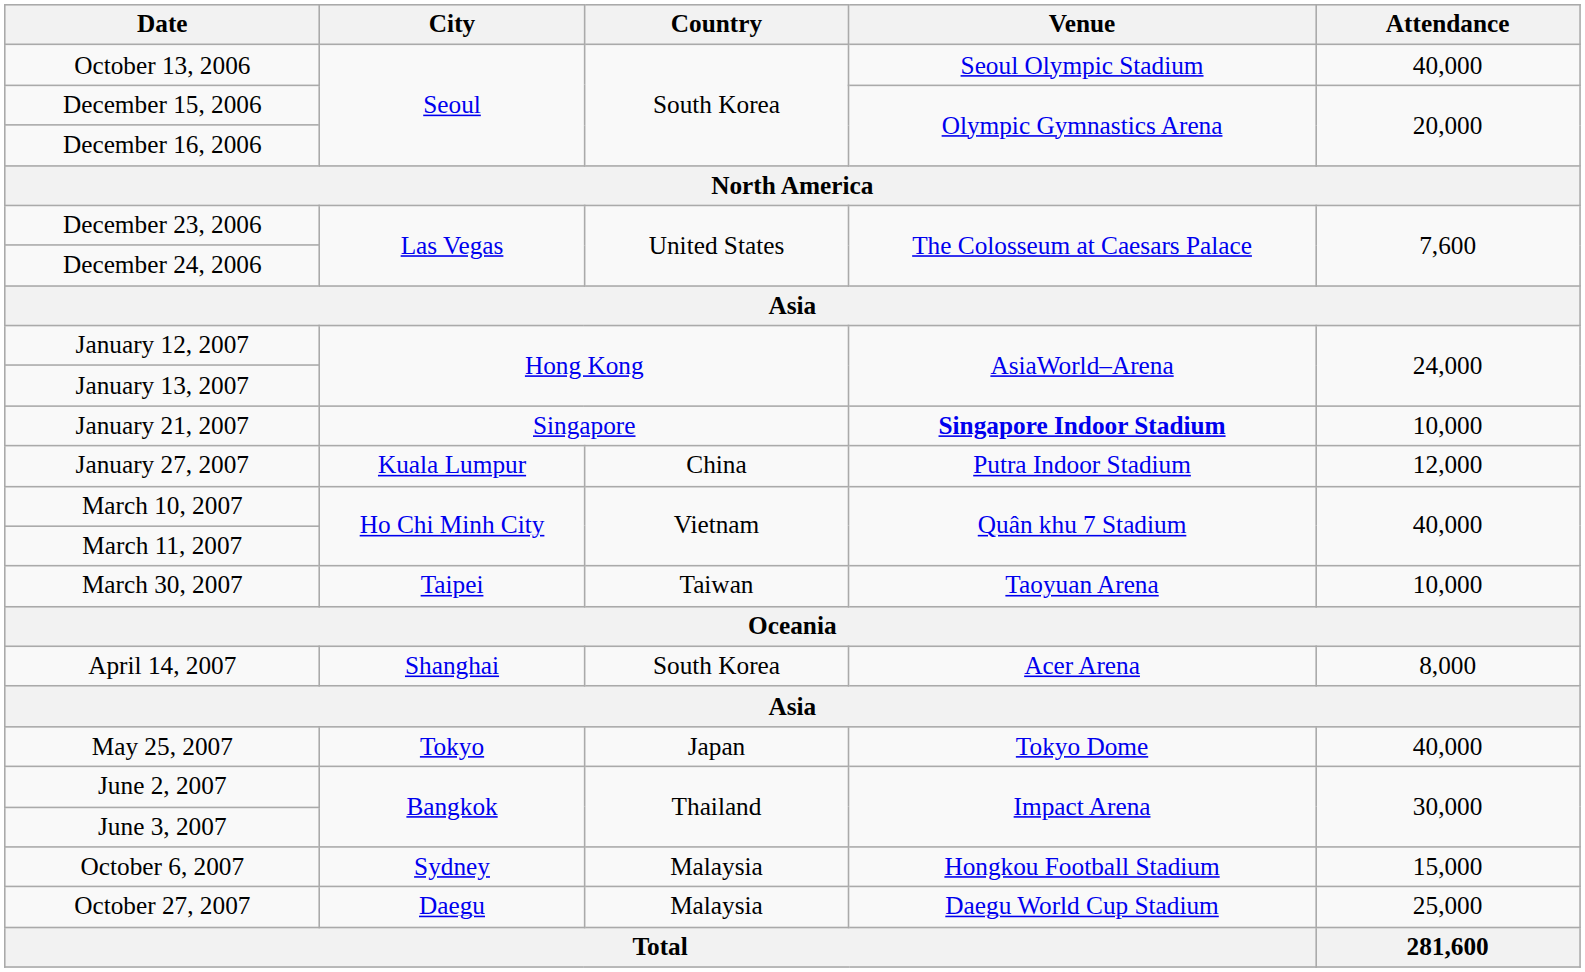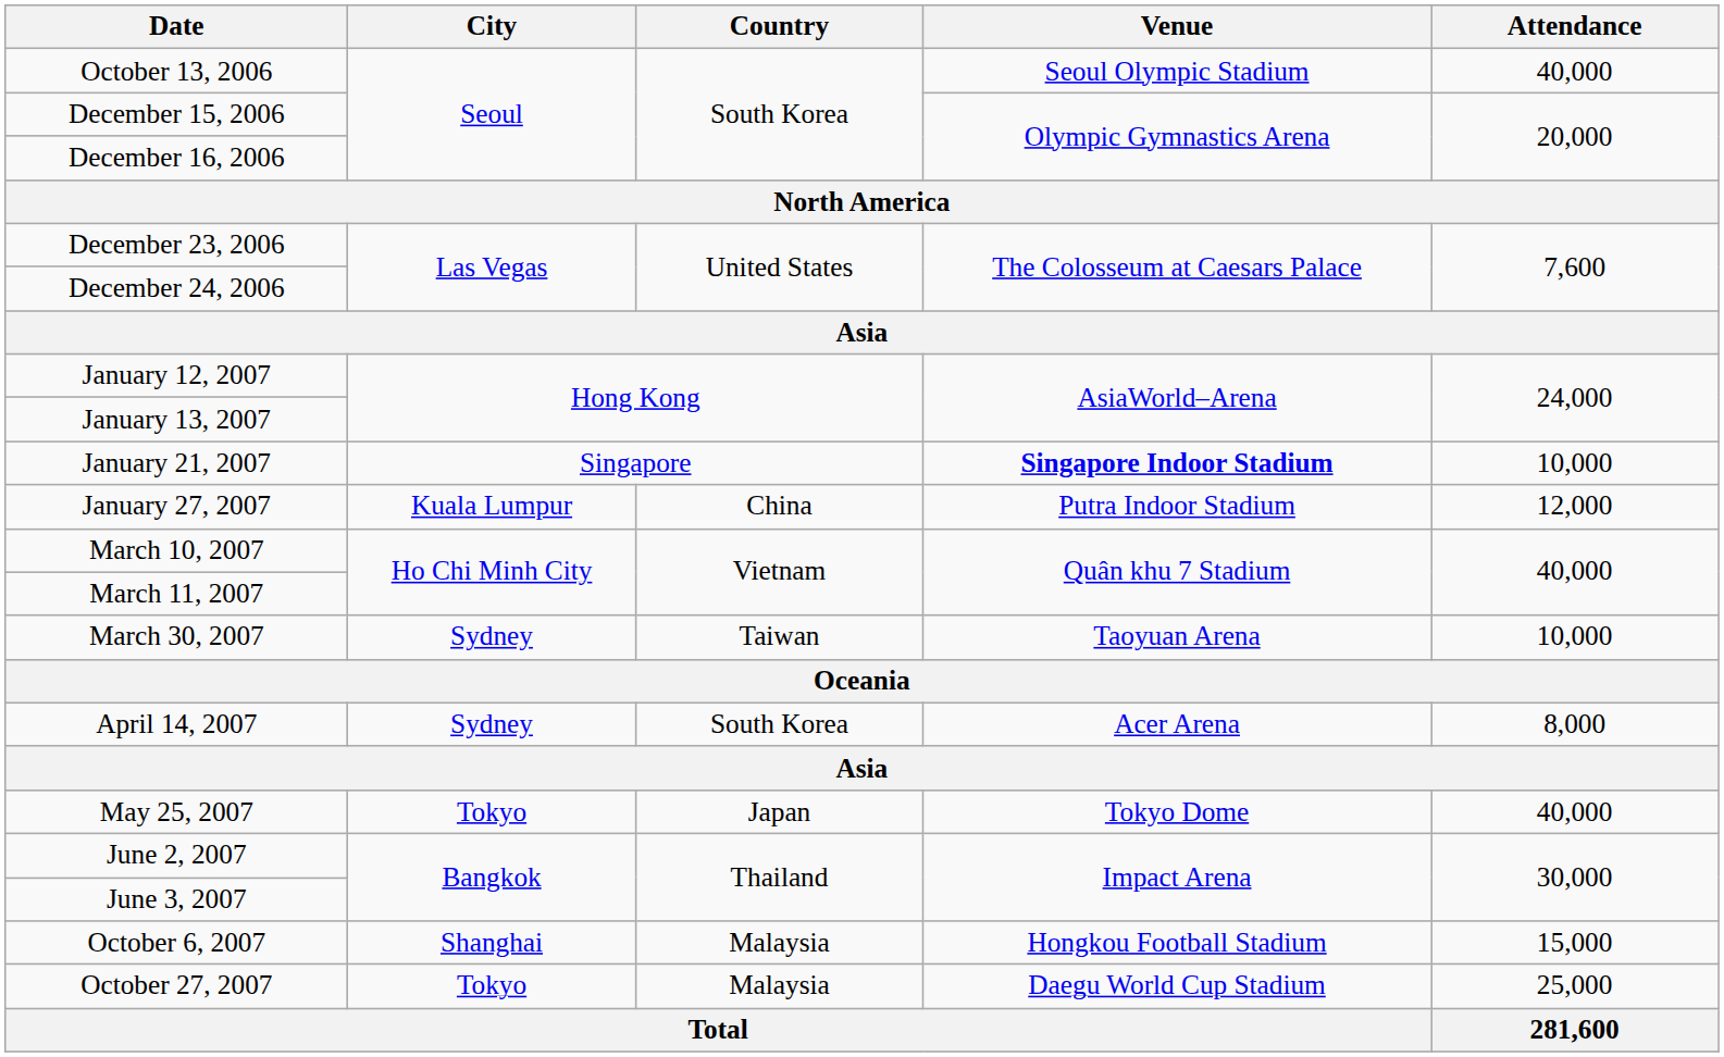March 30, 2007 | City: Taipei -> Sydney
April 14, 2007 | City: Shanghai -> Sydney
October 6, 2007 | City: Sydney -> Shanghai
October 27, 2007 | City: Daegu -> Tokyo
